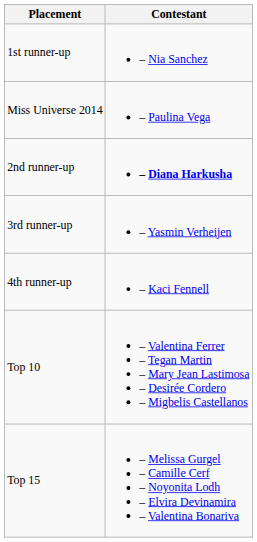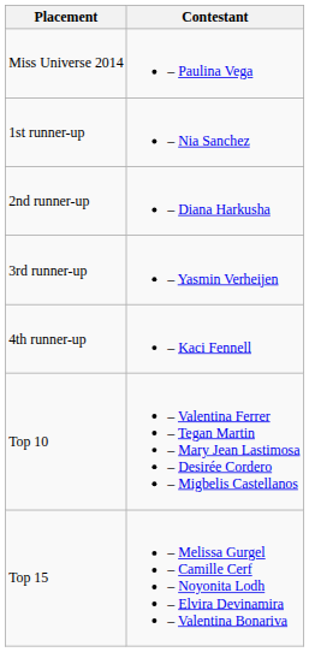rows swapped: Miss Universe 2014 <-> 1st runner-up
2nd runner-up | Contestant: bold -> normal
